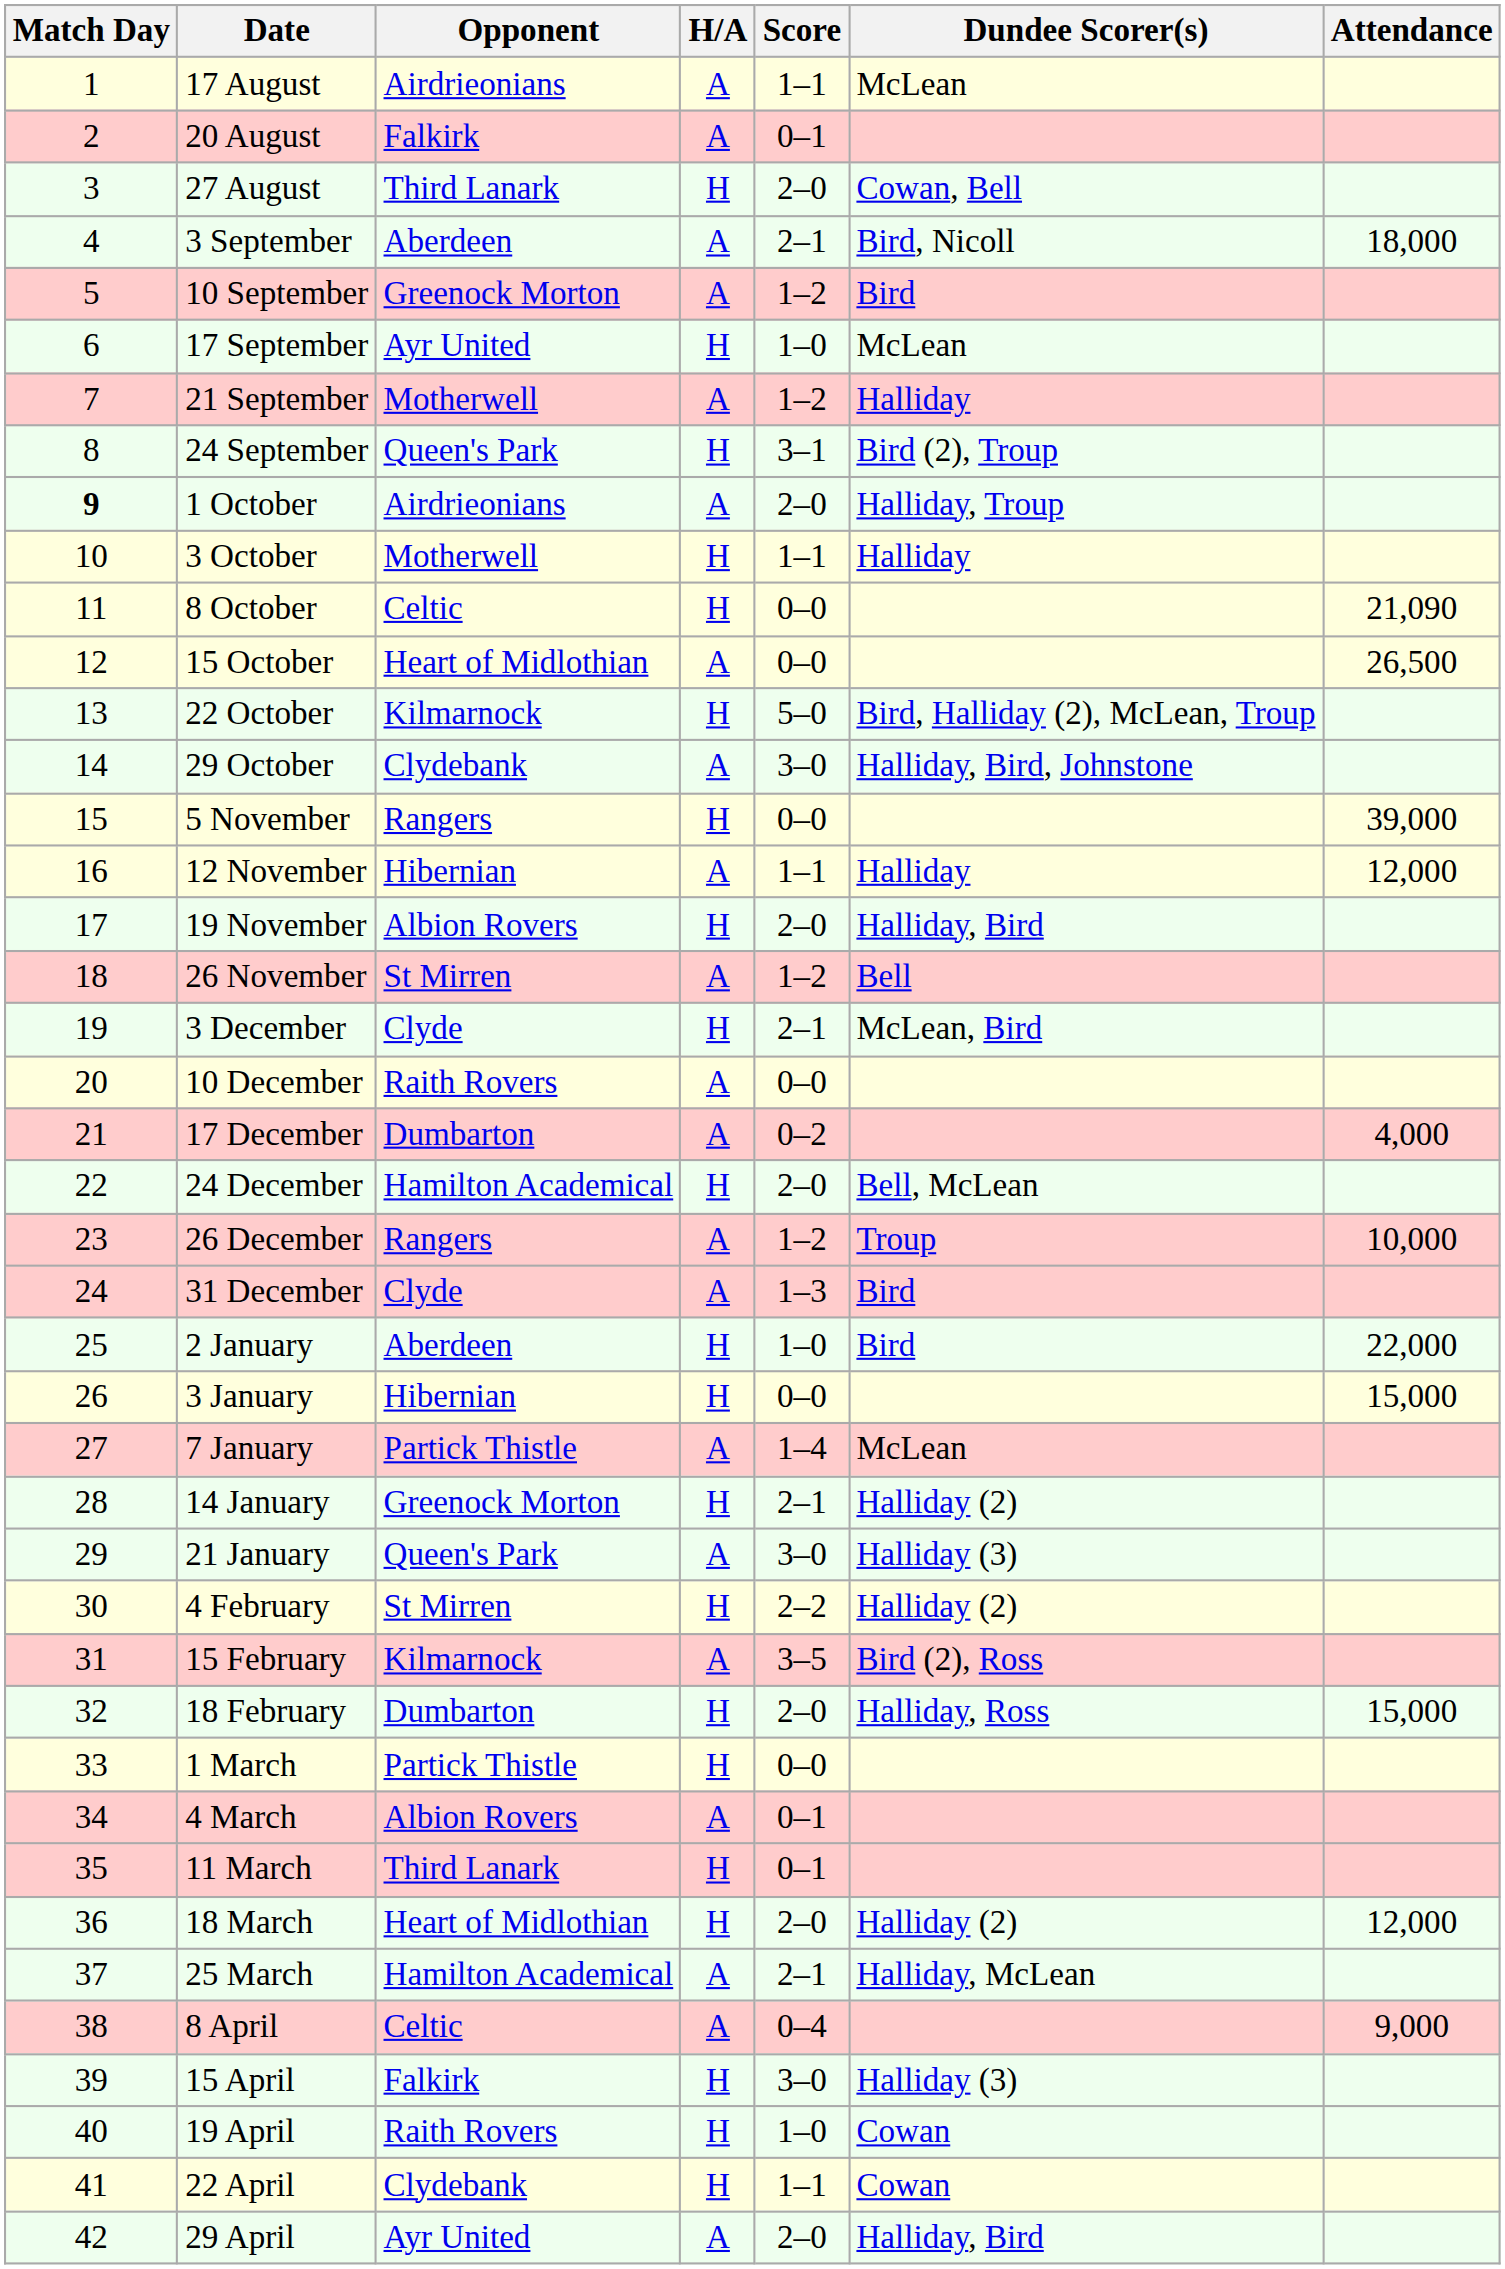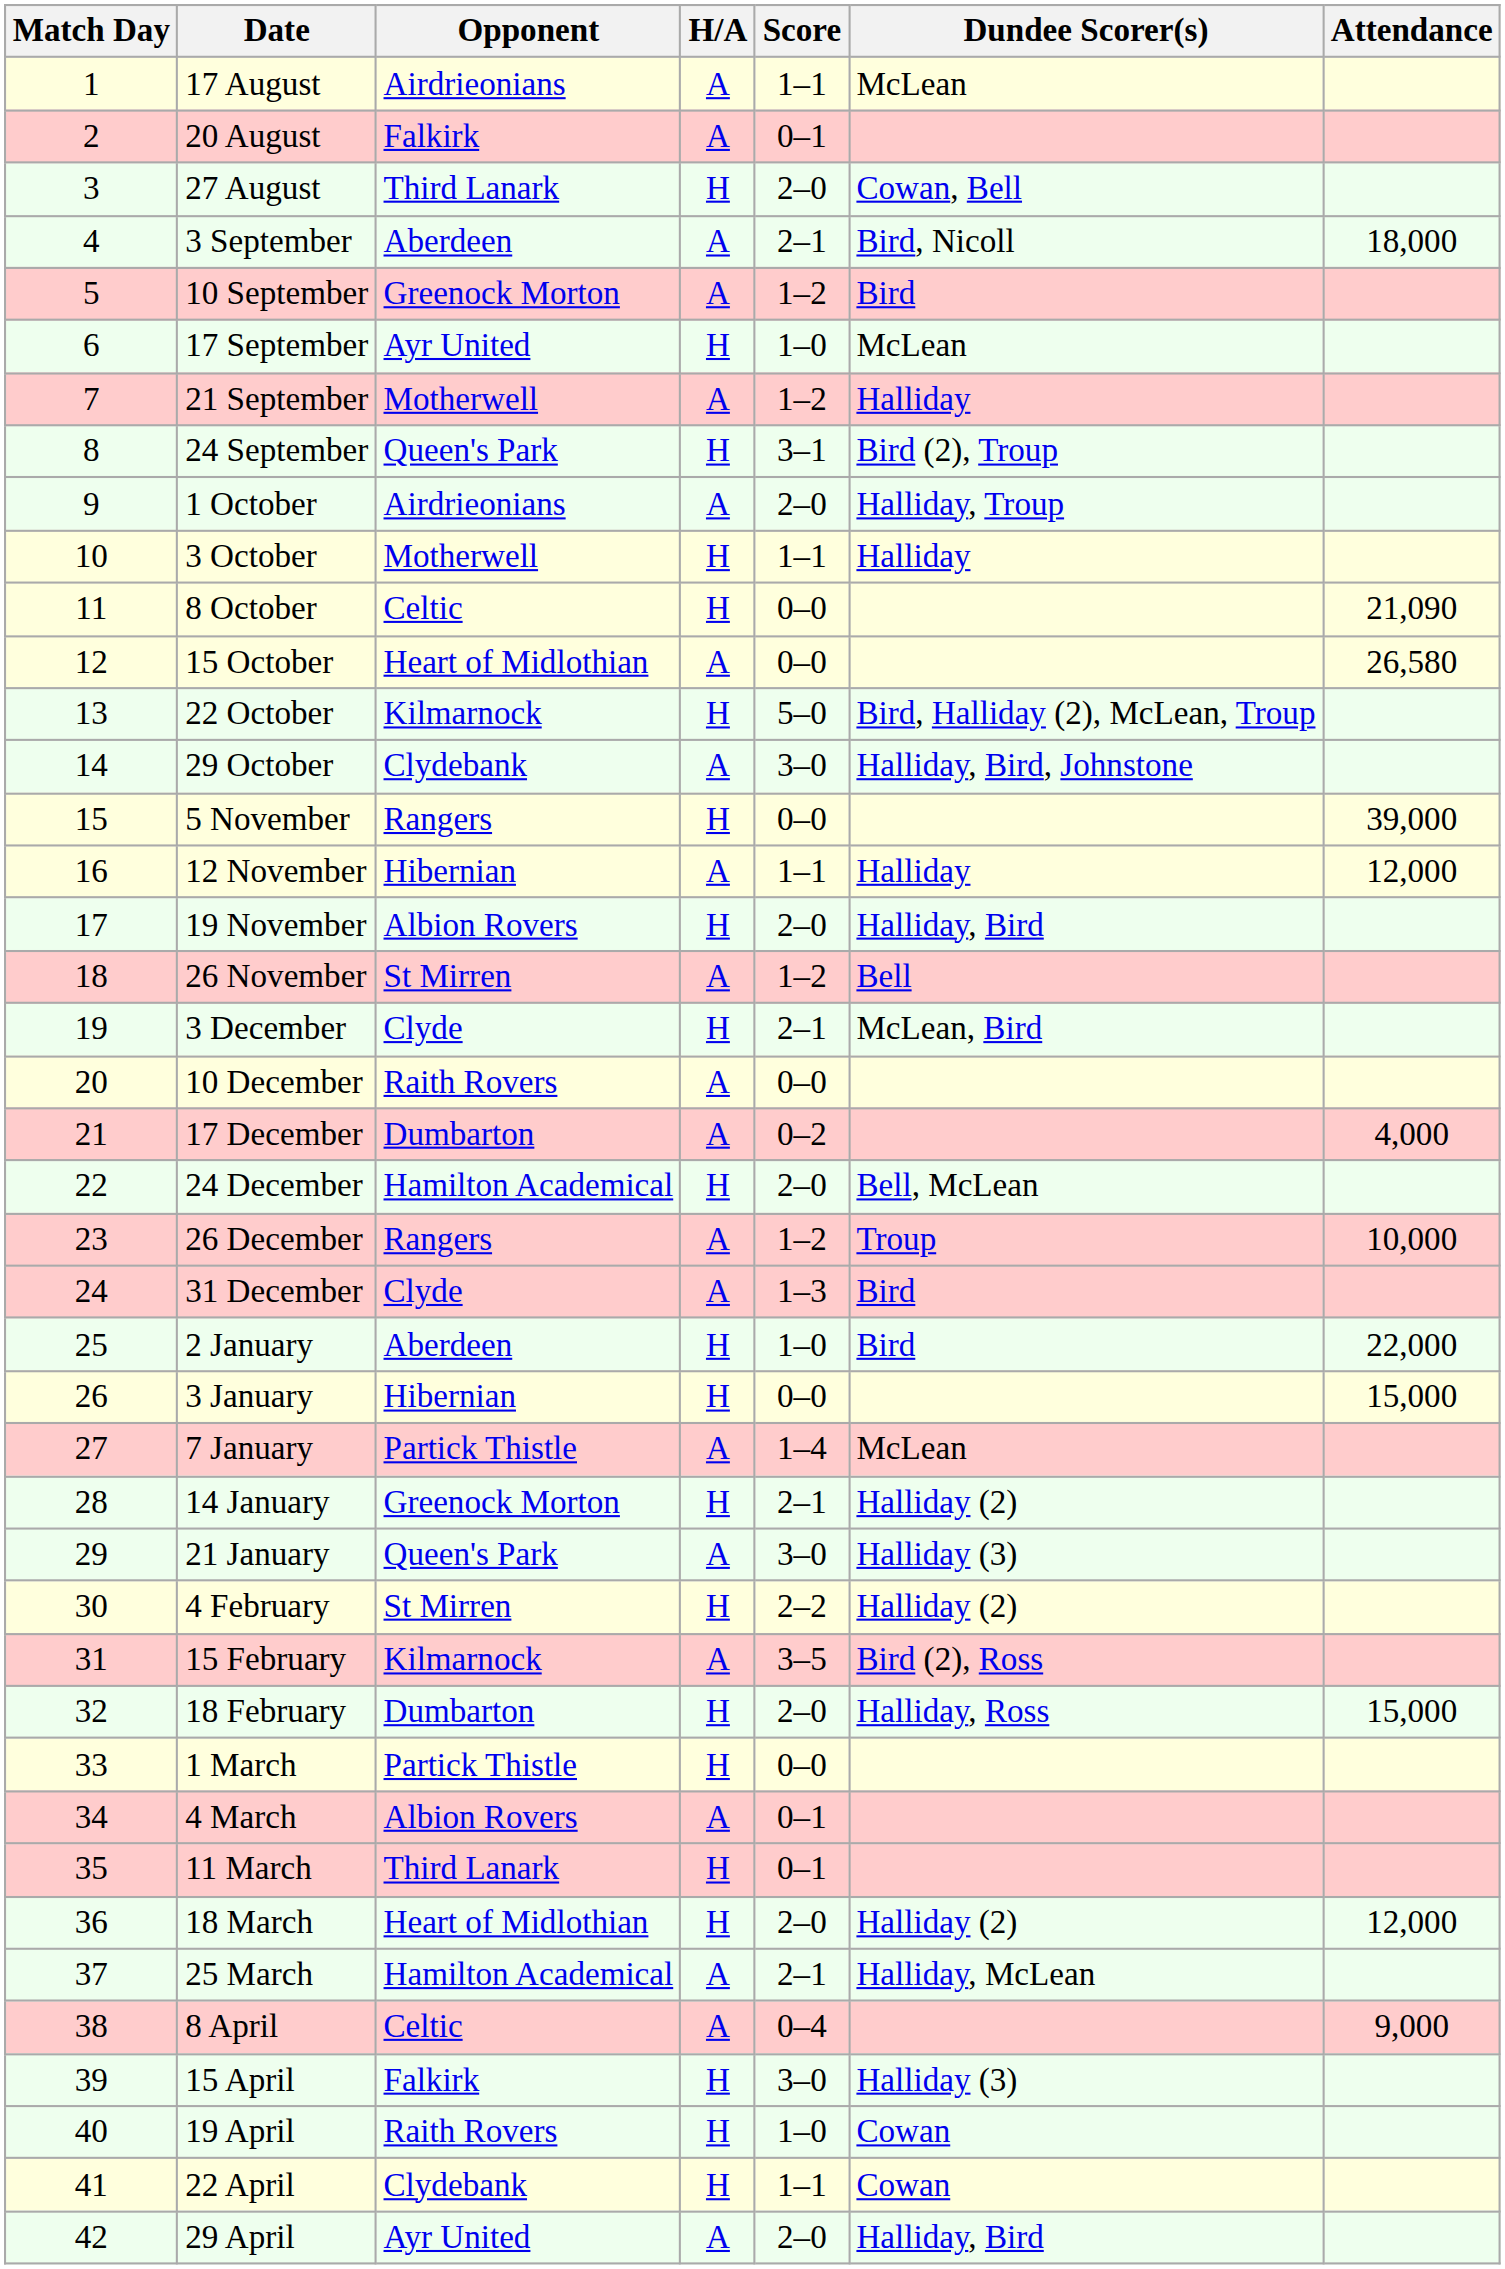1 October | Match Day: bold -> normal
15 October | Attendance: 26,500 -> 26,580
